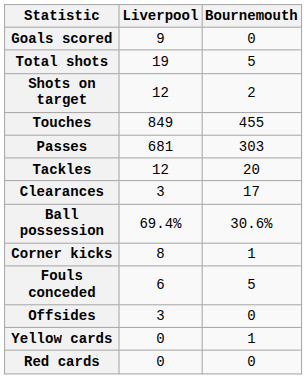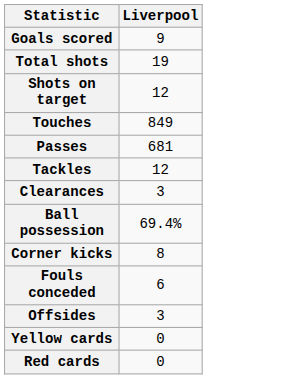- column: Bournemouth | 0 | 5 | 2 | 455 | 303 | 20 | 17 | 30.6% | 1 | 5 | 0 | 1 | 0
